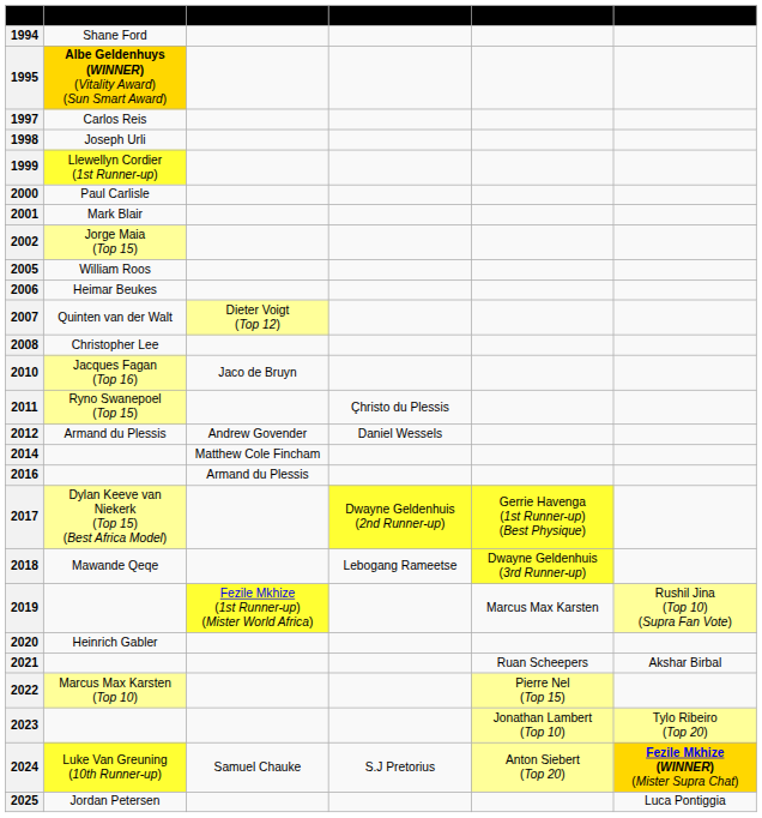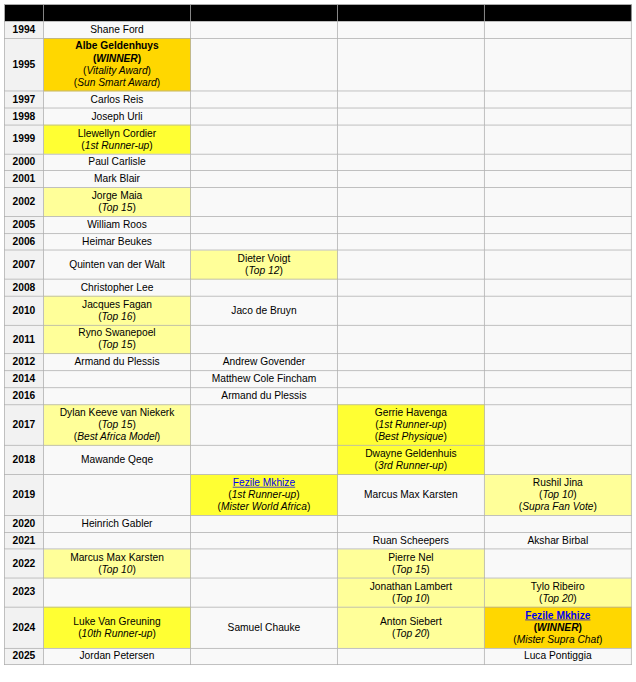- column: Mister International | Çhristo du Plessis | Daniel Wessels | Dwayne Geldenhuis (2nd Runner-up) | Lebogang Rameetse | S.J Pretorius
